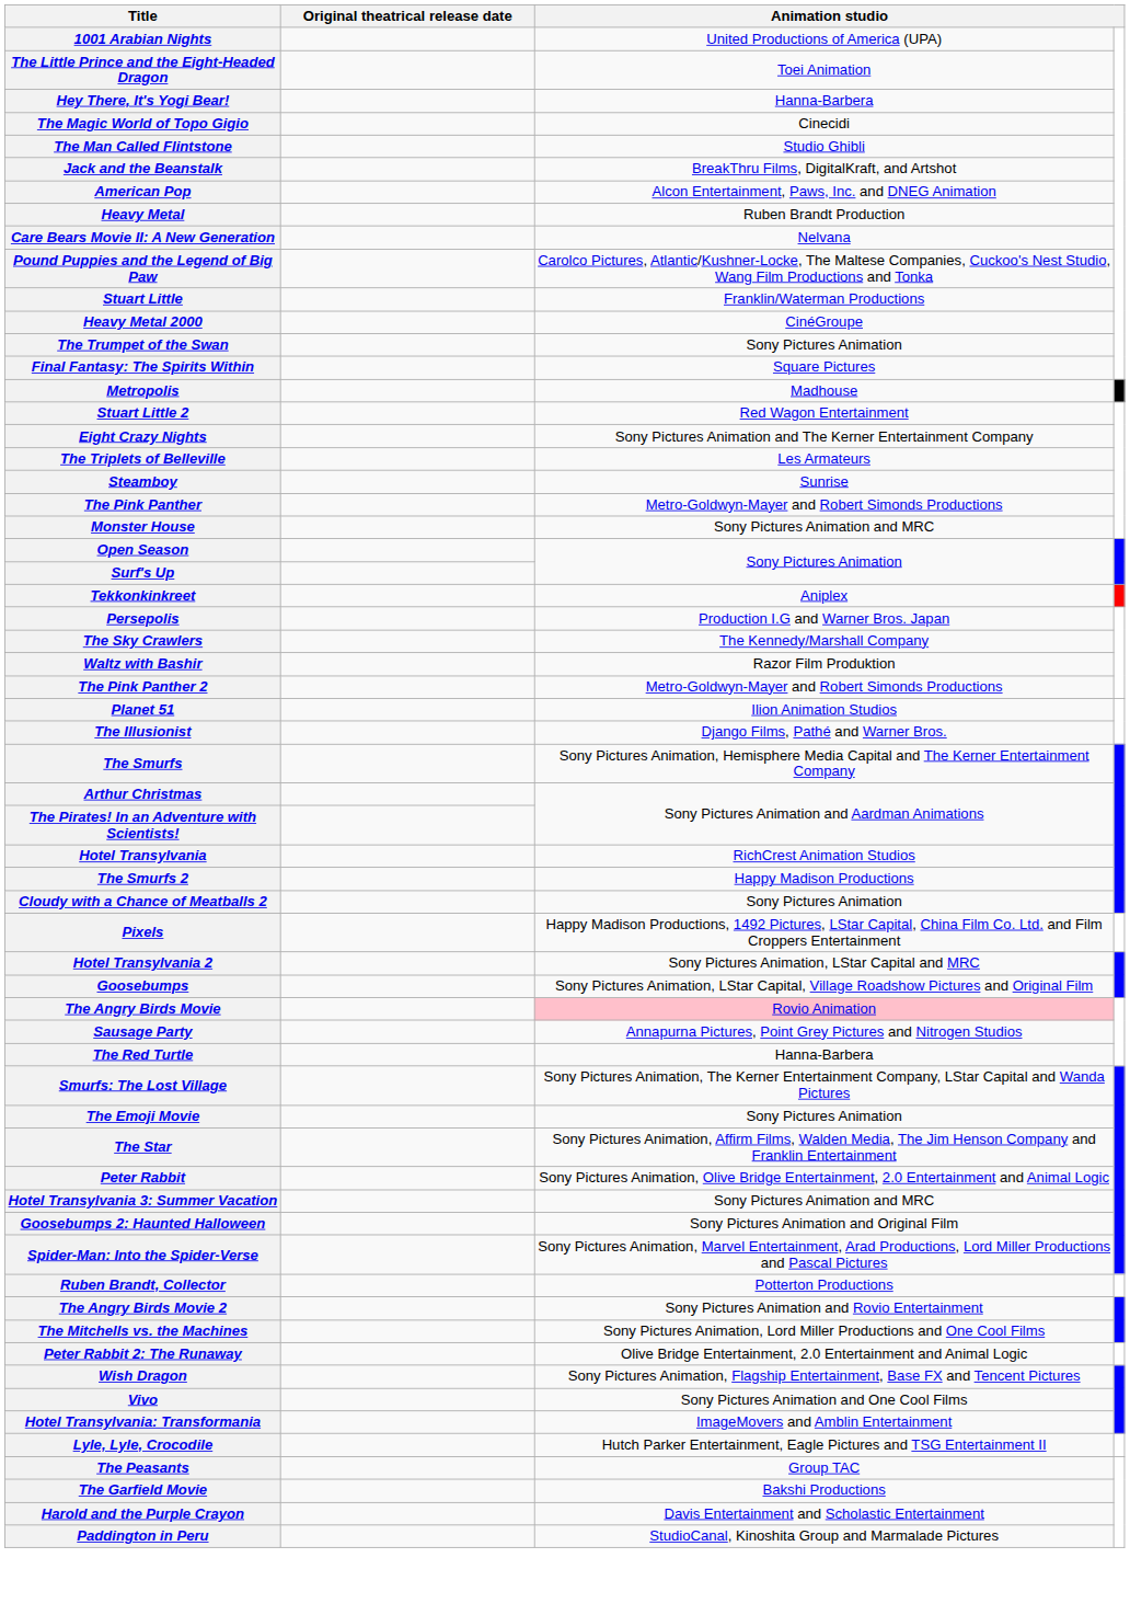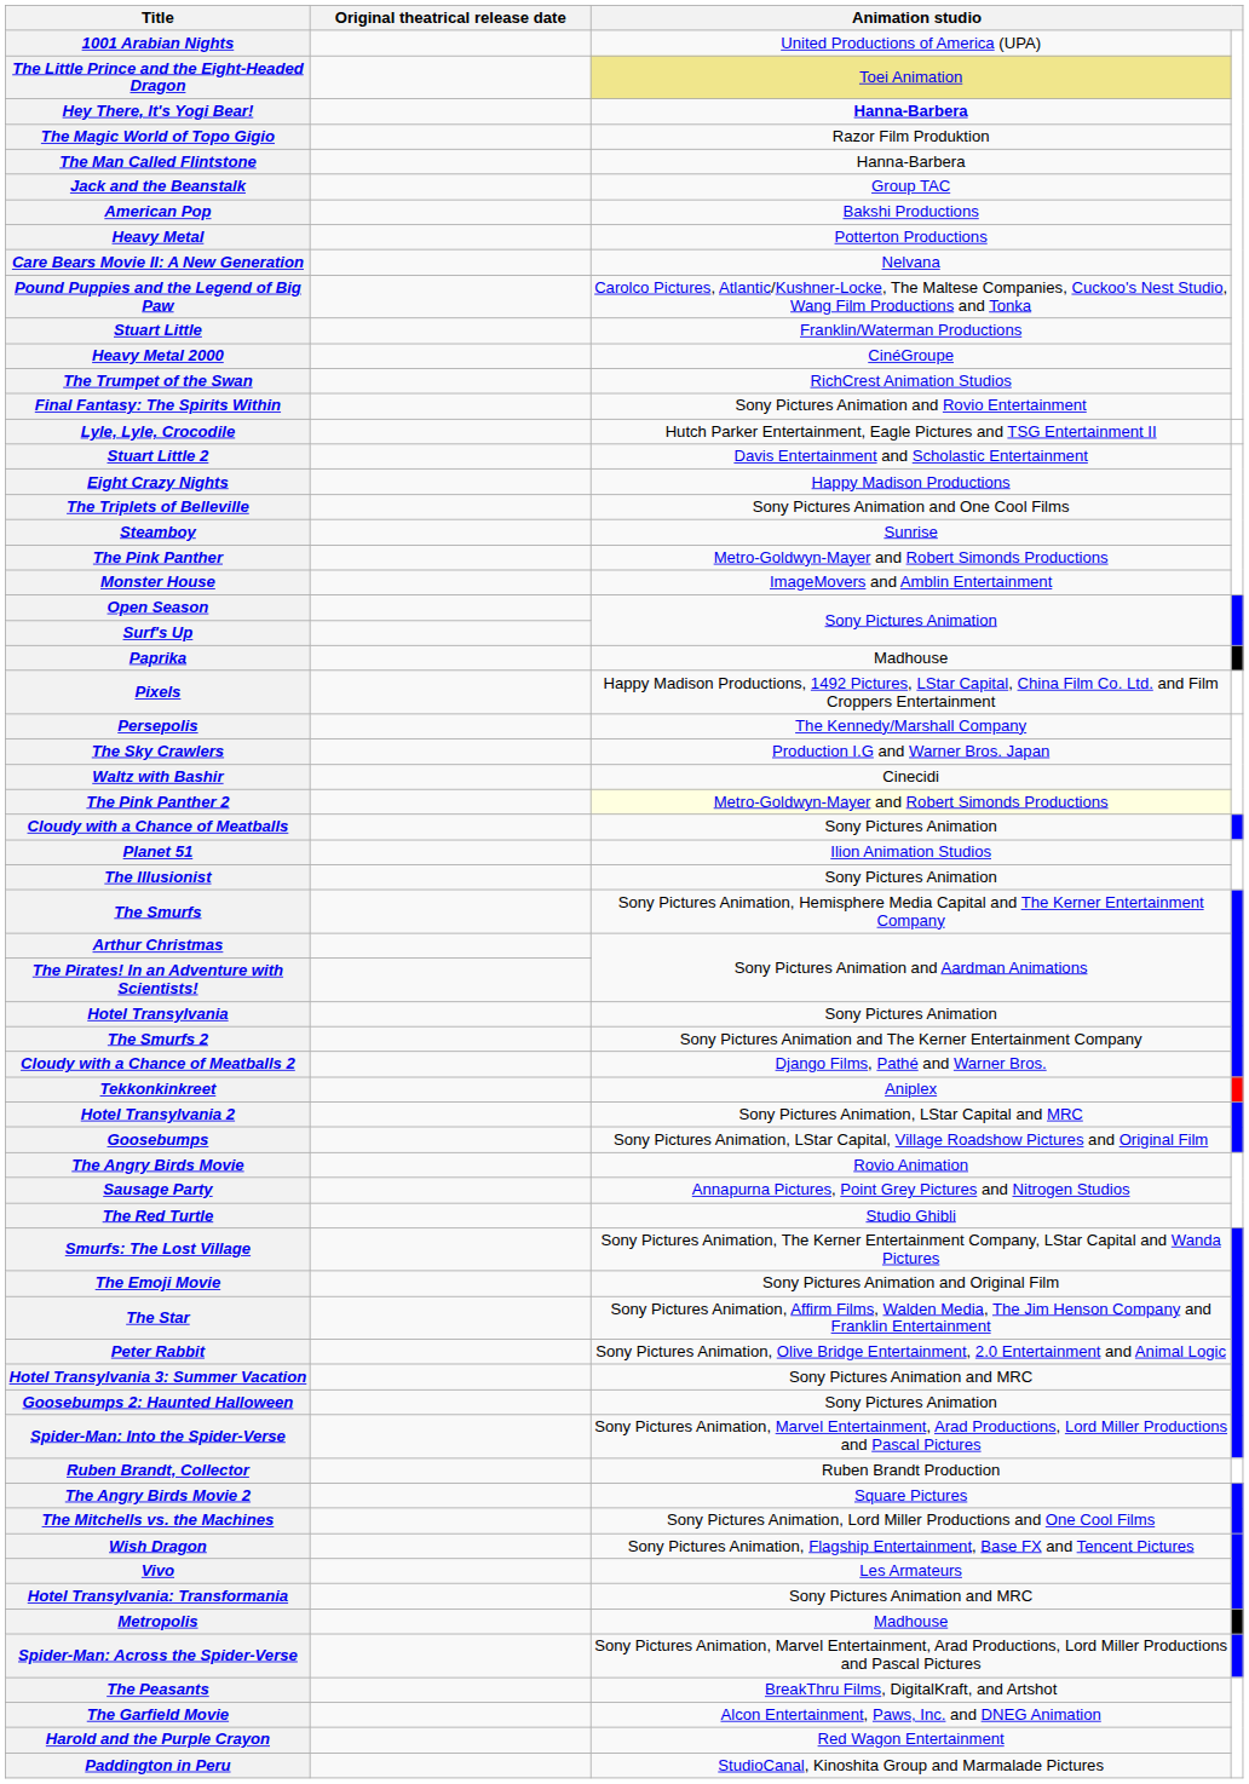The Little Prince and the Eight-Headed Dragon | column 3: no background -> khaki background
Hey There, It's Yogi Bear! | column 3: normal -> bold
The Magic World of Topo Gigio | column 3: Cinecidi -> Razor Film Produktion
The Man Called Flintstone | column 3: Studio Ghibli -> Hanna-Barbera
Jack and the Beanstalk | column 3: BreakThru Films, DigitalKraft, and Artshot -> Group TAC
American Pop | column 3: Alcon Entertainment, Paws, Inc. and DNEG Animation -> Bakshi Productions
Heavy Metal | column 3: Ruben Brandt Production -> Potterton Productions
The Trumpet of the Swan | column 3: Sony Pictures Animation -> RichCrest Animation Studios
Final Fantasy: The Spirits Within | column 3: Square Pictures -> Sony Pictures Animation and Rovio Entertainment
rows swapped: Metropolis <-> Lyle, Lyle, Crocodile
Stuart Little 2 | column 3: Red Wagon Entertainment -> Davis Entertainment and Scholastic Entertainment
Eight Crazy Nights | column 3: Sony Pictures Animation and The Kerner Entertainment Company -> Happy Madison Productions
The Triplets of Belleville | column 3: Les Armateurs -> Sony Pictures Animation and One Cool Films
Monster House | column 3: Sony Pictures Animation and MRC -> ImageMovers and Amblin Entertainment
+ row: Paprika | Madhouse
rows swapped: Tekkonkinkreet <-> Pixels
Persepolis | column 3: Production I.G and Warner Bros. Japan -> The Kennedy/Marshall Company
The Sky Crawlers | column 3: The Kennedy/Marshall Company -> Production I.G and Warner Bros. Japan
Waltz with Bashir | column 3: Razor Film Produktion -> Cinecidi
The Pink Panther 2 | column 3: no background -> lightyellow background
+ row: Cloudy with a Chance of Meatballs | Sony Pictures Animation
The Illusionist | column 3: Django Films, Pathé and Warner Bros. -> Sony Pictures Animation
Hotel Transylvania | column 3: RichCrest Animation Studios -> Sony Pictures Animation
The Smurfs 2 | column 3: Happy Madison Productions -> Sony Pictures Animation and The Kerner Entertainment Company
Cloudy with a Chance of Meatballs 2 | column 3: Sony Pictures Animation -> Django Films, Pathé and Warner Bros.
The Angry Birds Movie | column 3: pink background -> no background
The Red Turtle | column 3: Hanna-Barbera -> Studio Ghibli
The Emoji Movie | column 3: Sony Pictures Animation -> Sony Pictures Animation and Original Film
Goosebumps 2: Haunted Halloween | column 3: Sony Pictures Animation and Original Film -> Sony Pictures Animation
Ruben Brandt, Collector | column 3: Potterton Productions -> Ruben Brandt Production
The Angry Birds Movie 2 | column 3: Sony Pictures Animation and Rovio Entertainment -> Square Pictures
- row: Peter Rabbit 2: The Runaway | Olive Bridge Entertainment, 2.0 Entertainment and Animal Logic
Vivo | column 3: Sony Pictures Animation and One Cool Films -> Les Armateurs
Hotel Transylvania: Transformania | column 3: ImageMovers and Amblin Entertainment -> Sony Pictures Animation and MRC
+ row: Spider-Man: Across the Spider-Verse | Sony Pictures Animation, Marvel Entertainment, Arad Productions, Lord Miller Productions and Pascal Pictures
The Peasants | column 3: Group TAC -> BreakThru Films, DigitalKraft, and Artshot
The Garfield Movie | column 3: Bakshi Productions -> Alcon Entertainment, Paws, Inc. and DNEG Animation
Harold and the Purple Crayon | column 3: Davis Entertainment and Scholastic Entertainment -> Red Wagon Entertainment
